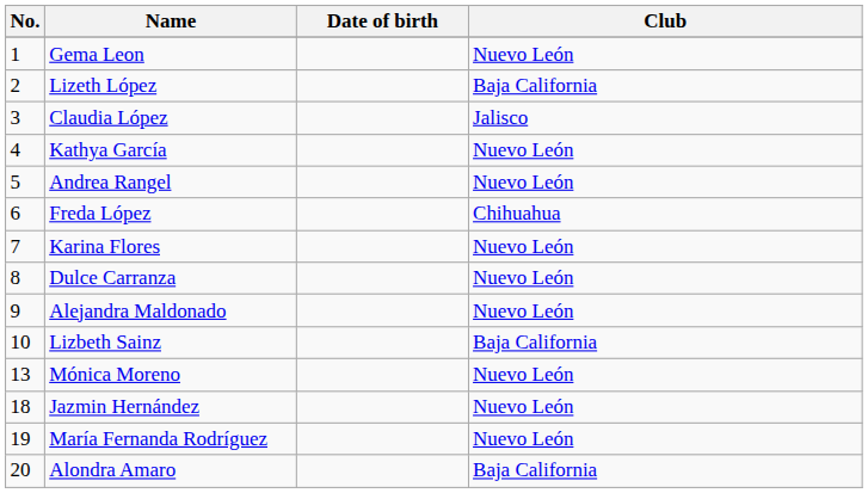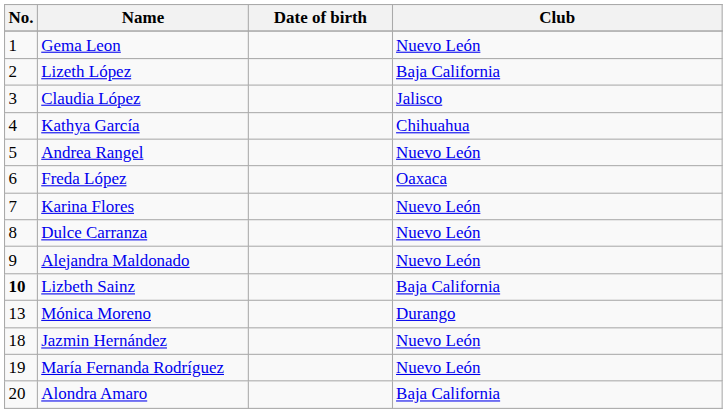Kathya García | Club: Nuevo León -> Chihuahua
Freda López | Club: Chihuahua -> Oaxaca
Lizbeth Sainz | No.: normal -> bold
Mónica Moreno | Club: Nuevo León -> Durango
